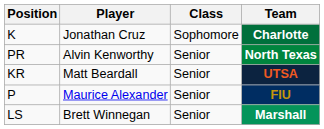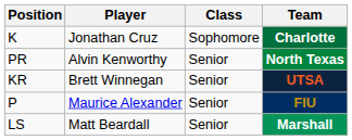UTSA | Player: Matt Beardall -> Brett Winnegan
Marshall | Player: Brett Winnegan -> Matt Beardall
